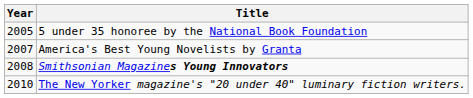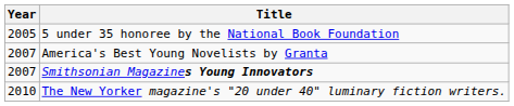Smithsonian Magazines Young Innovators | Year: 2008 -> 2007
